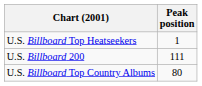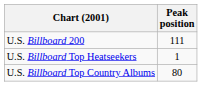rows swapped: U.S. Billboard Top Heatseekers <-> U.S. Billboard 200
